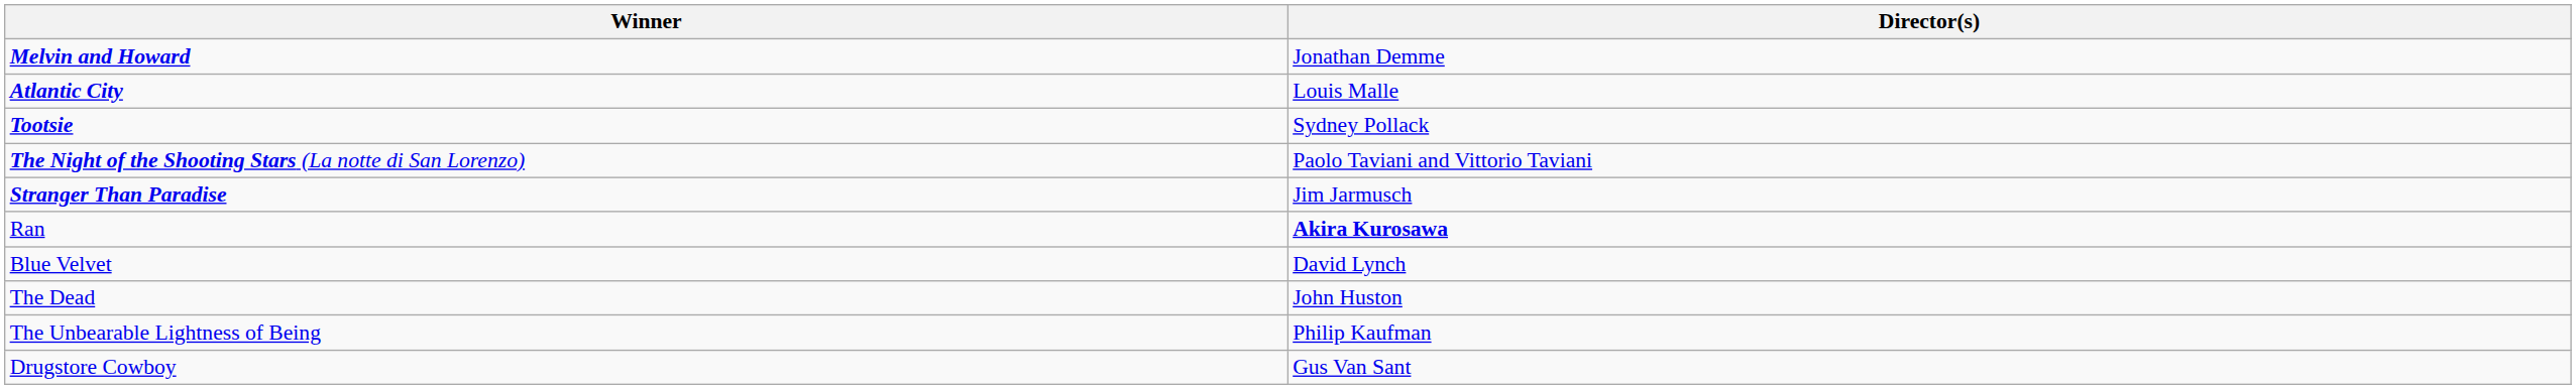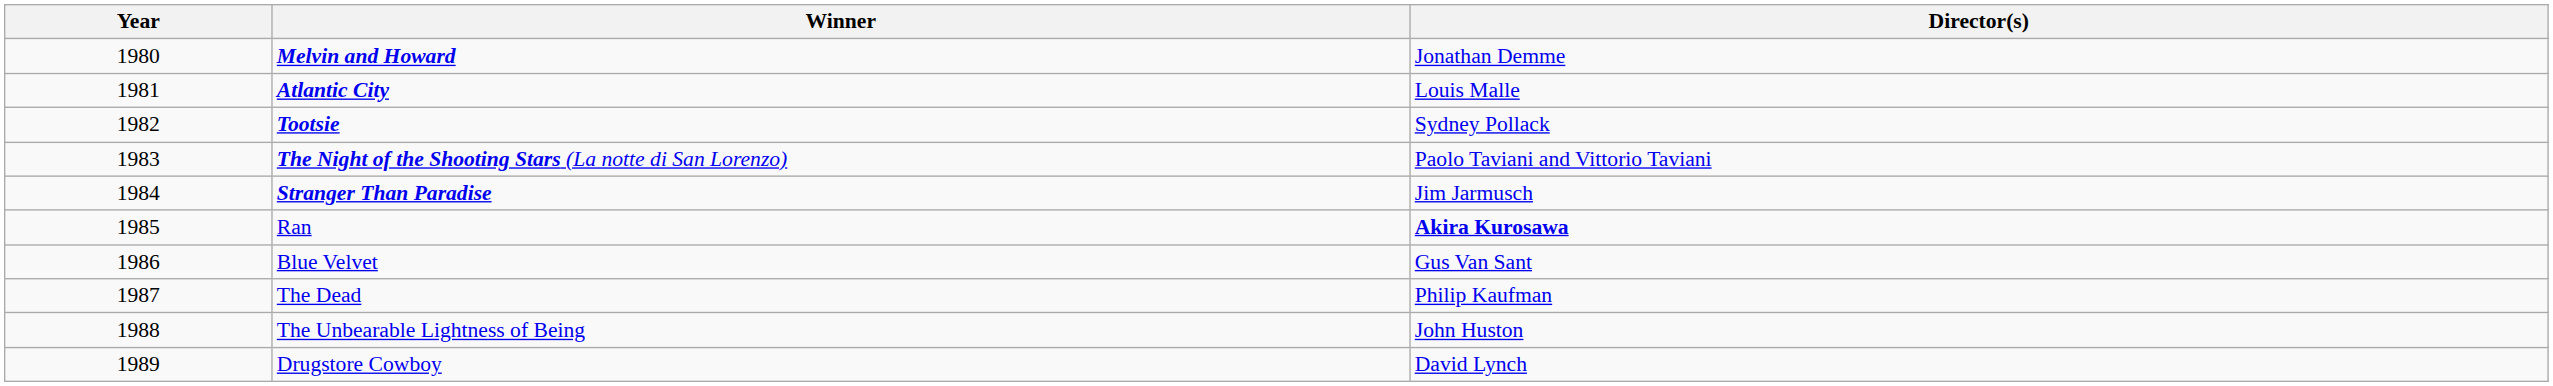+ column: Year | 1980 | 1981 | 1982 | 1983 | 1984 | 1985 | 1986 | 1987 | 1988 | 1989
Blue Velvet | Director(s): David Lynch -> Gus Van Sant
The Dead | Director(s): John Huston -> Philip Kaufman
The Unbearable Lightness of Being | Director(s): Philip Kaufman -> John Huston
Drugstore Cowboy | Director(s): Gus Van Sant -> David Lynch
